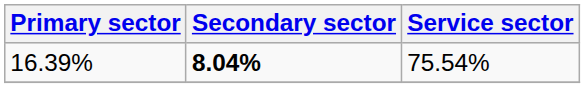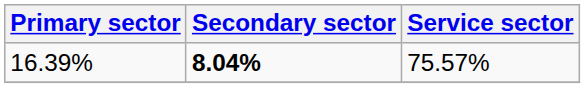16.39% | Service sector: 75.54% -> 75.57%
